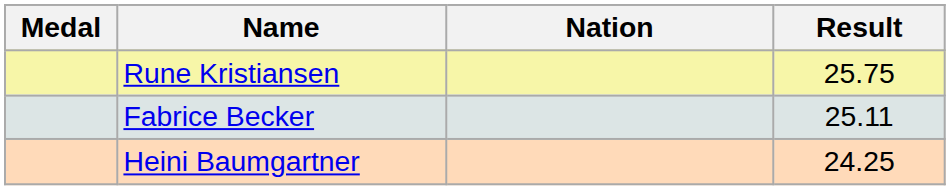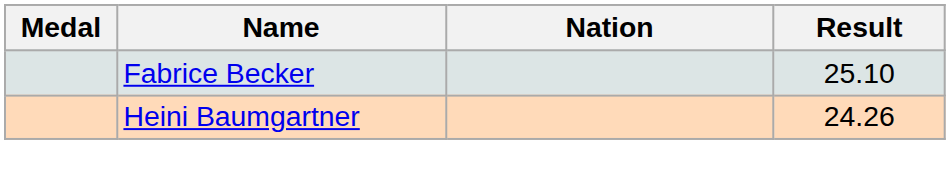- row: Rune Kristiansen | 25.75
Fabrice Becker | Result: 25.11 -> 25.10
Heini Baumgartner | Result: 24.25 -> 24.26
